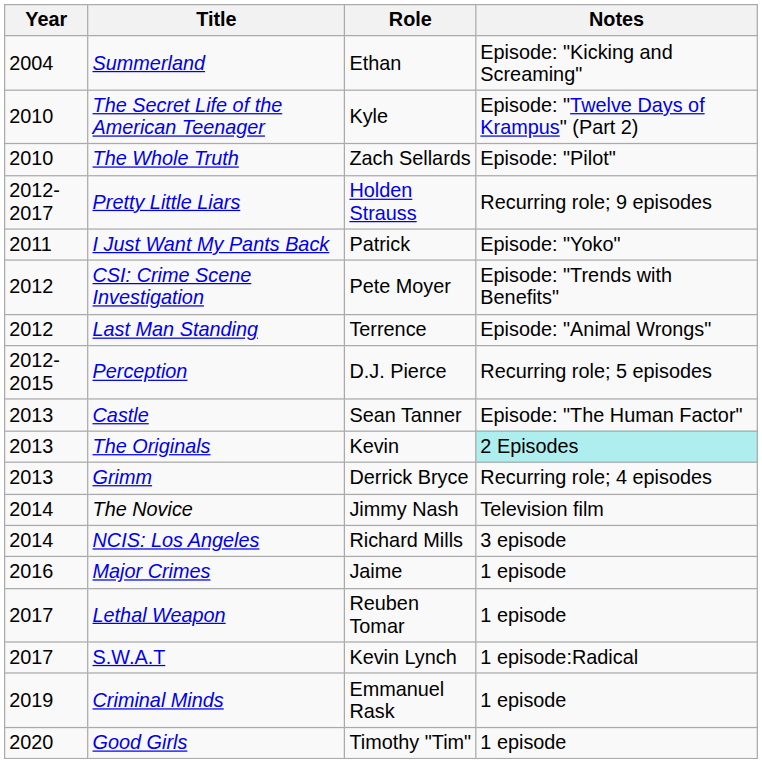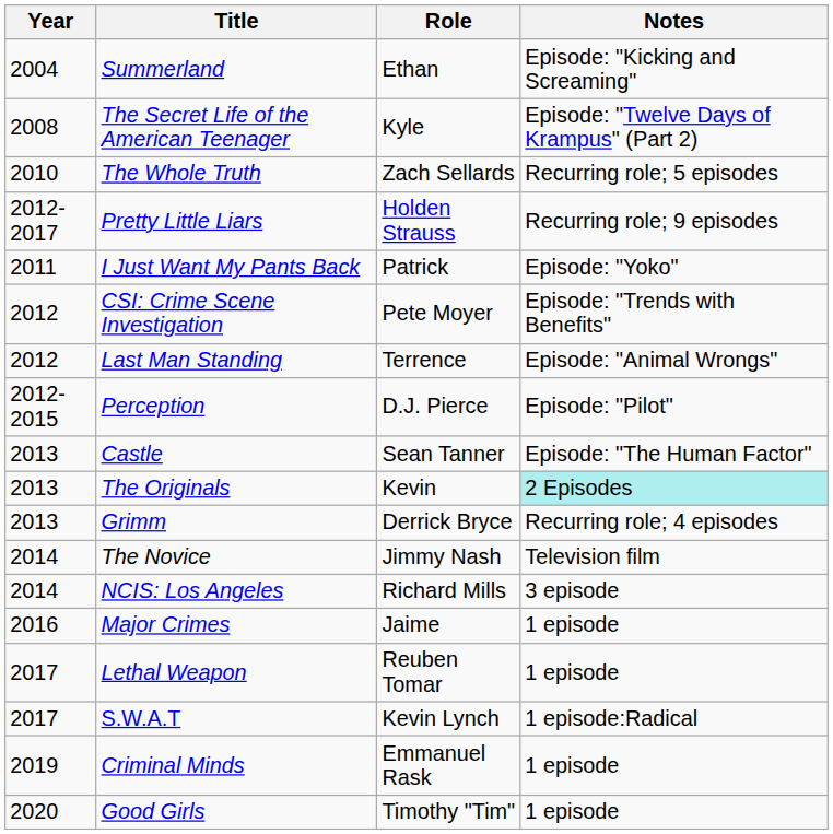The Secret Life of the American Teenager | Year: 2010 -> 2008
The Whole Truth | Notes: Episode: "Pilot" -> Recurring role; 5 episodes
Perception | Notes: Recurring role; 5 episodes -> Episode: "Pilot"
